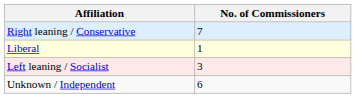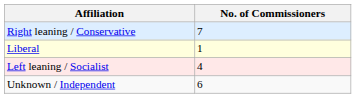Left leaning / Socialist | No. of Commissioners: 3 -> 4
